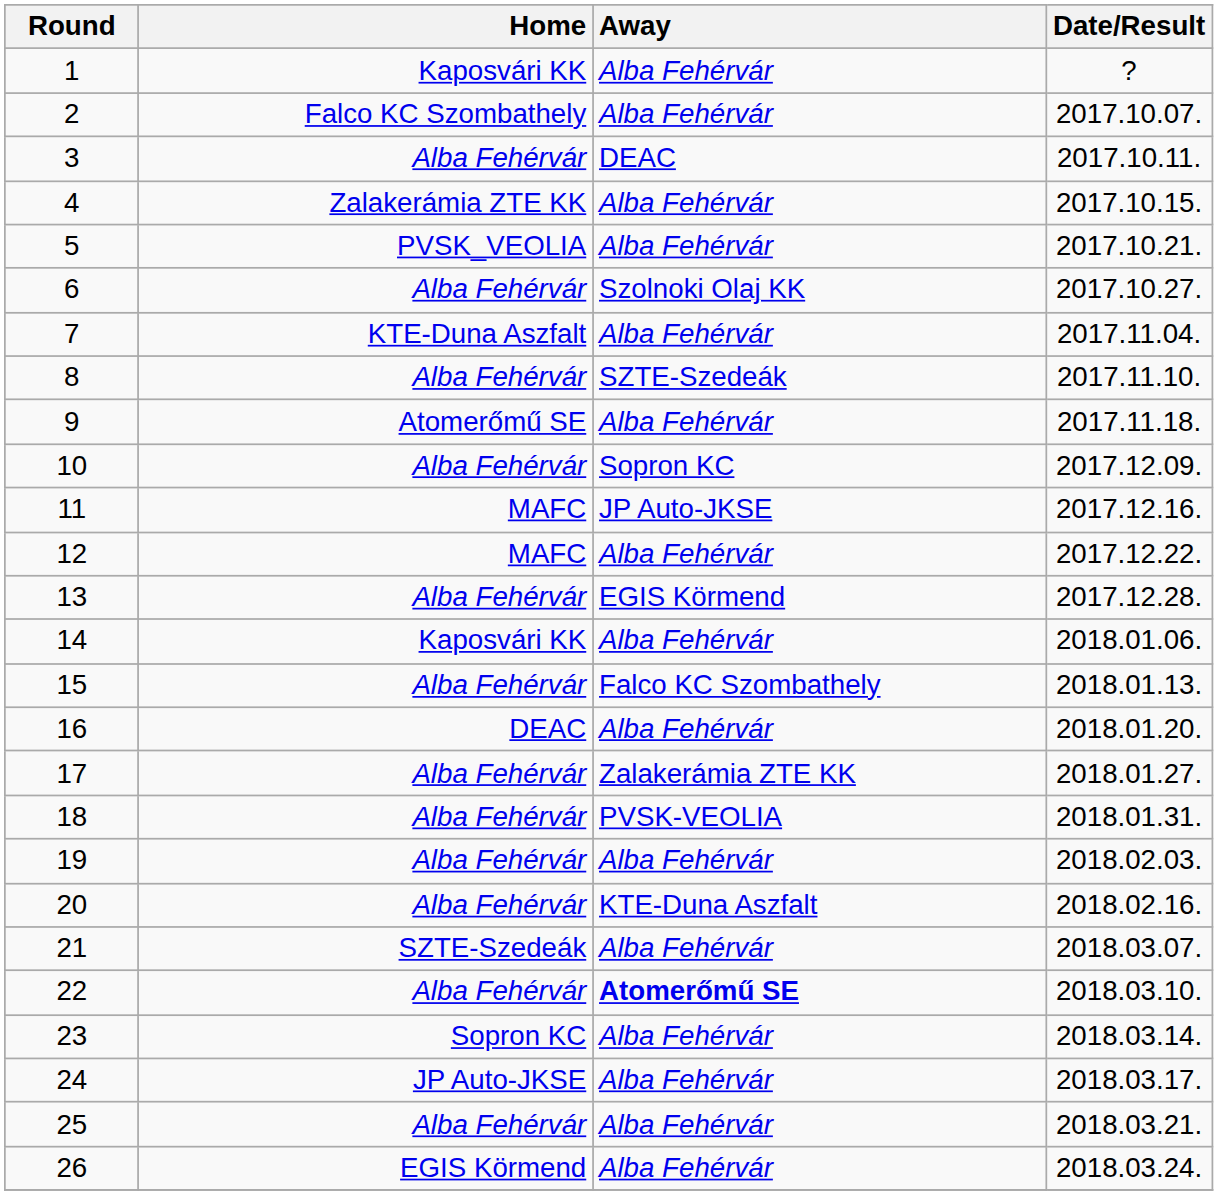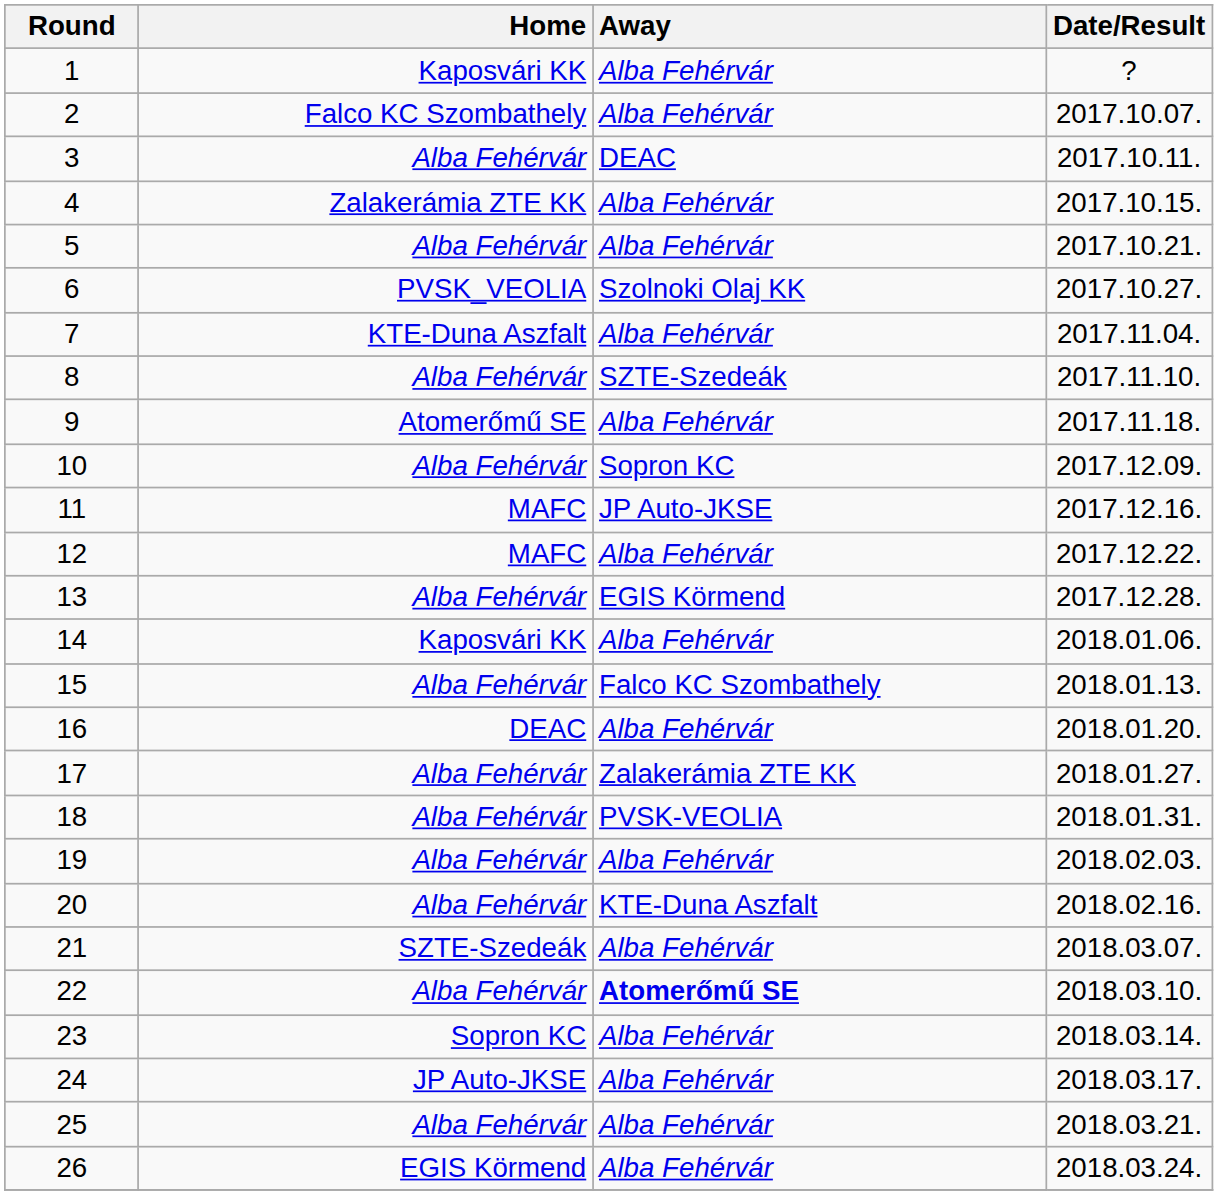5 | Home: PVSK_VEOLIA -> Alba Fehérvár
6 | Home: Alba Fehérvár -> PVSK_VEOLIA
